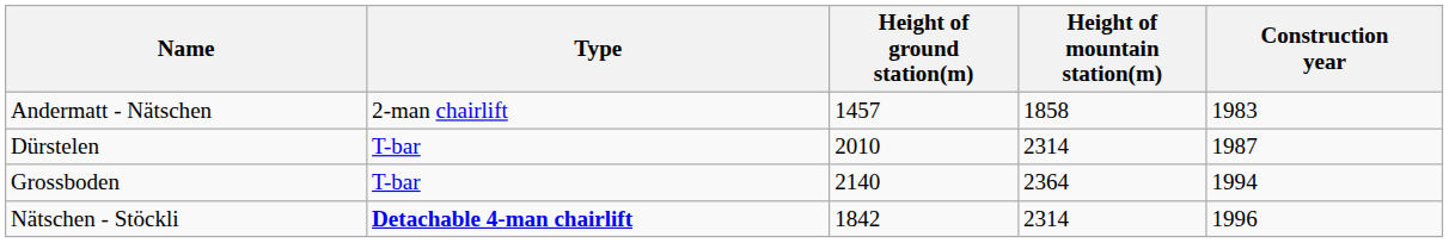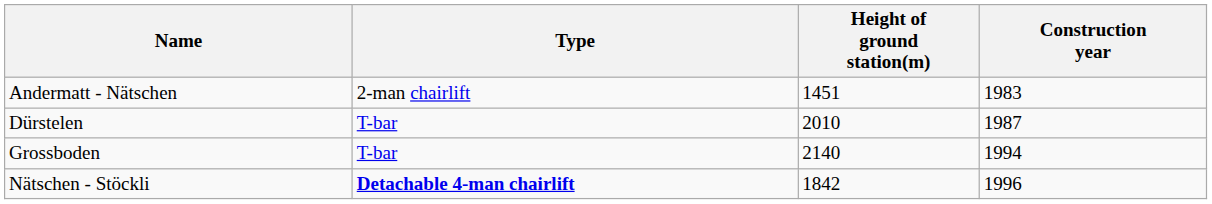- column: Height of mountain station(m) | 1858 | 2314 | 2364 | 2314
Andermatt - Nätschen | Height of ground station(m): 1457 -> 1451
